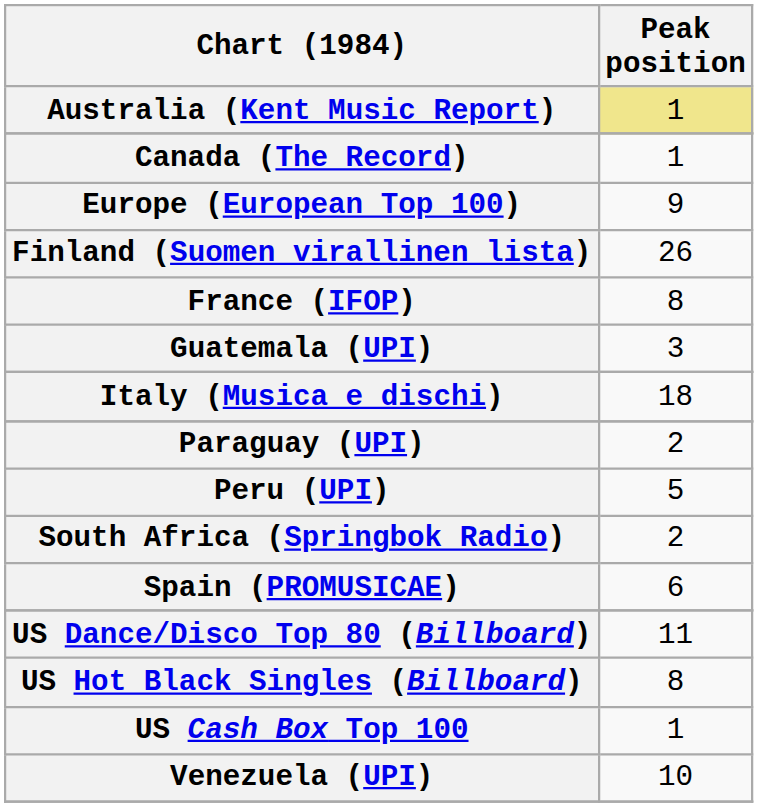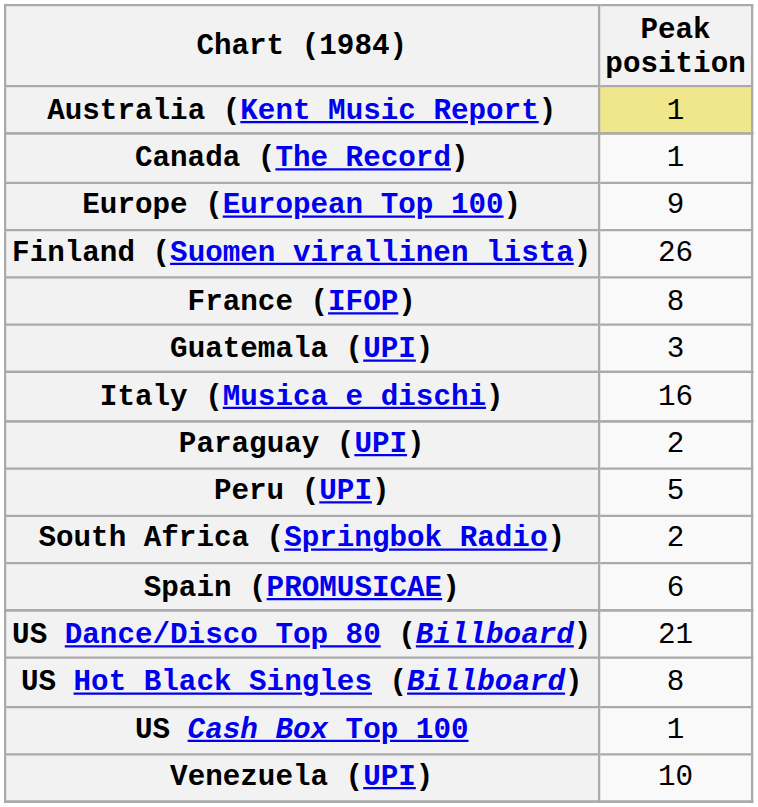Italy (Musica e dischi) | Peak position: 18 -> 16
US Dance/Disco Top 80 (Billboard) | Peak position: 11 -> 21
